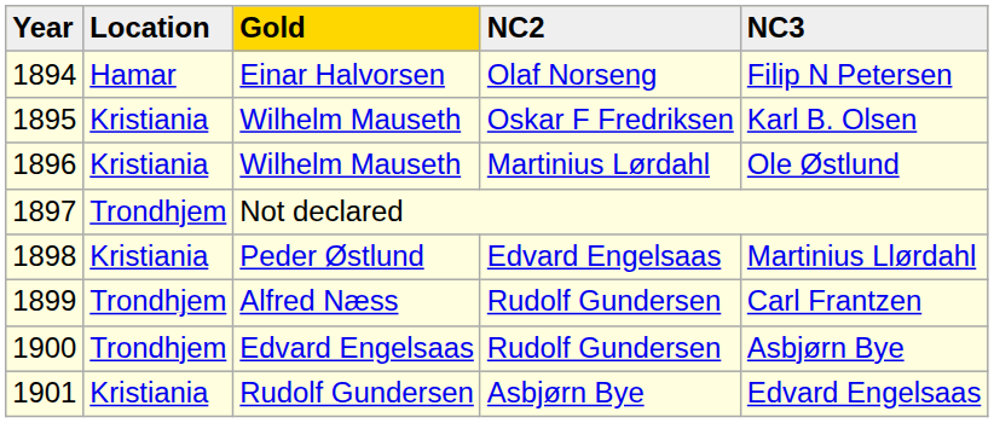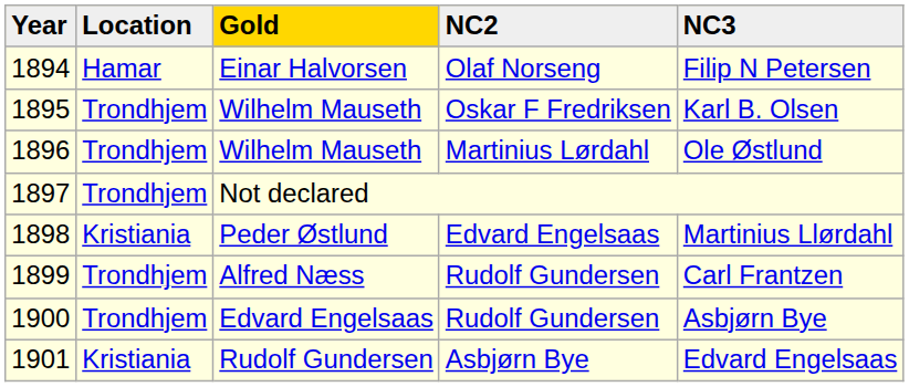1895 | Location: Kristiania -> Trondhjem
1896 | Location: Kristiania -> Trondhjem
